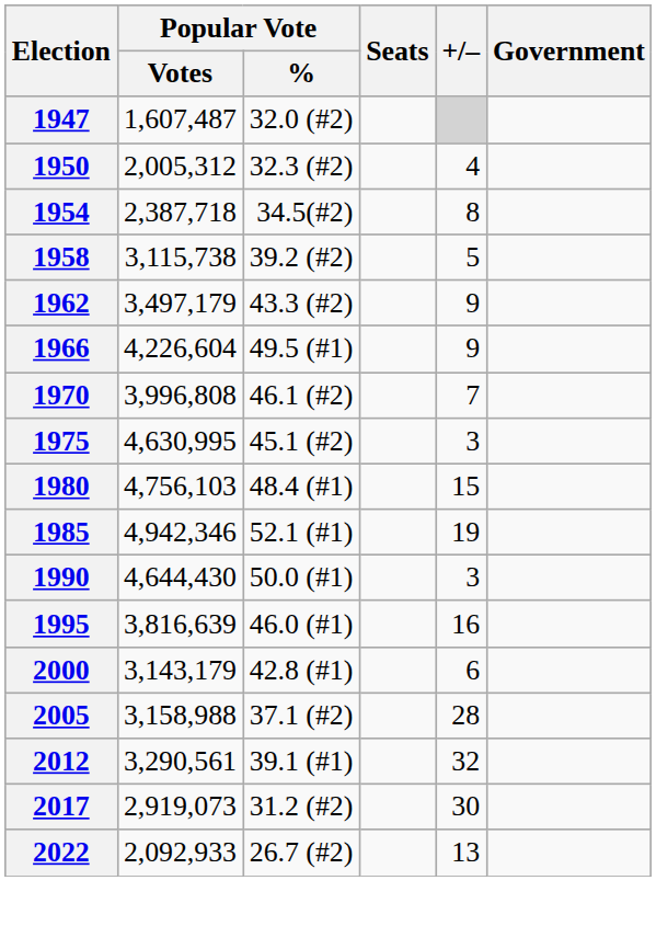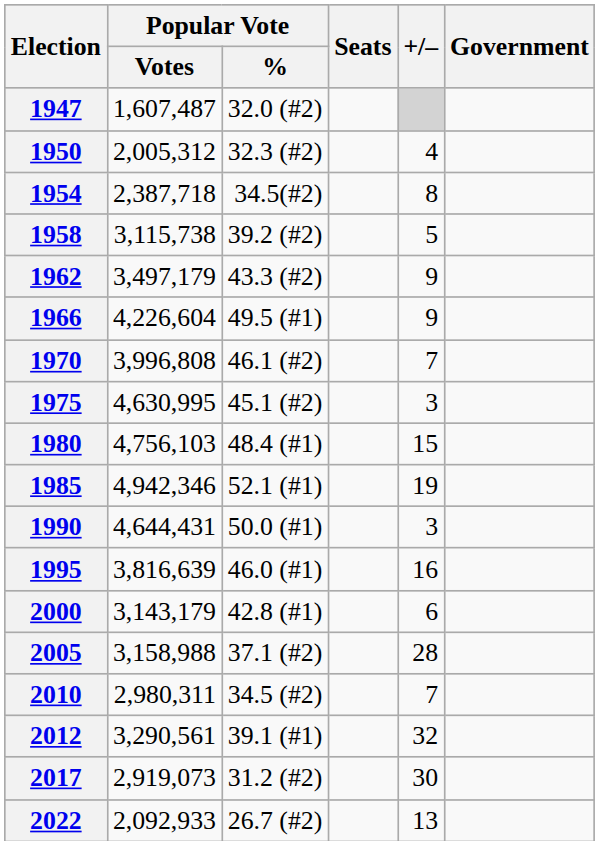1990 | Popular Vote / Votes: 4,644,430 -> 4,644,431
+ row: 2010 | 2,980,311 | 34.5 (#2) | 7
